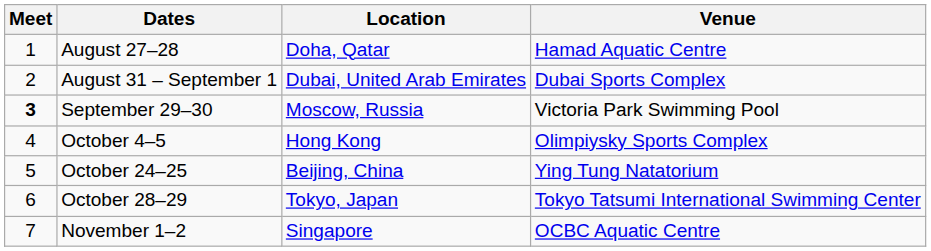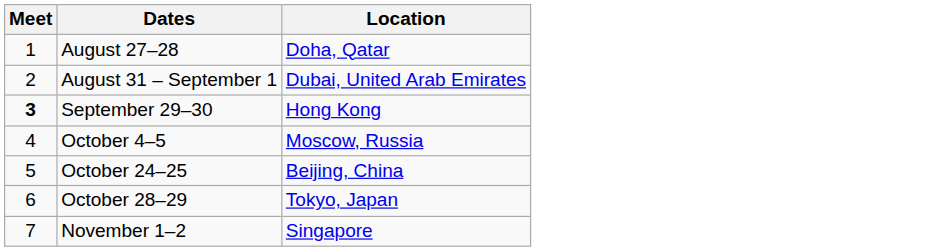- column: Venue | Hamad Aquatic Centre | Dubai Sports Complex | Victoria Park Swimming Pool | Olimpiysky Sports Complex | Ying Tung Natatorium | Tokyo Tatsumi International Swimming Center | OCBC Aquatic Centre
September 29–30 | Location: Moscow, Russia -> Hong Kong
October 4–5 | Location: Hong Kong -> Moscow, Russia
